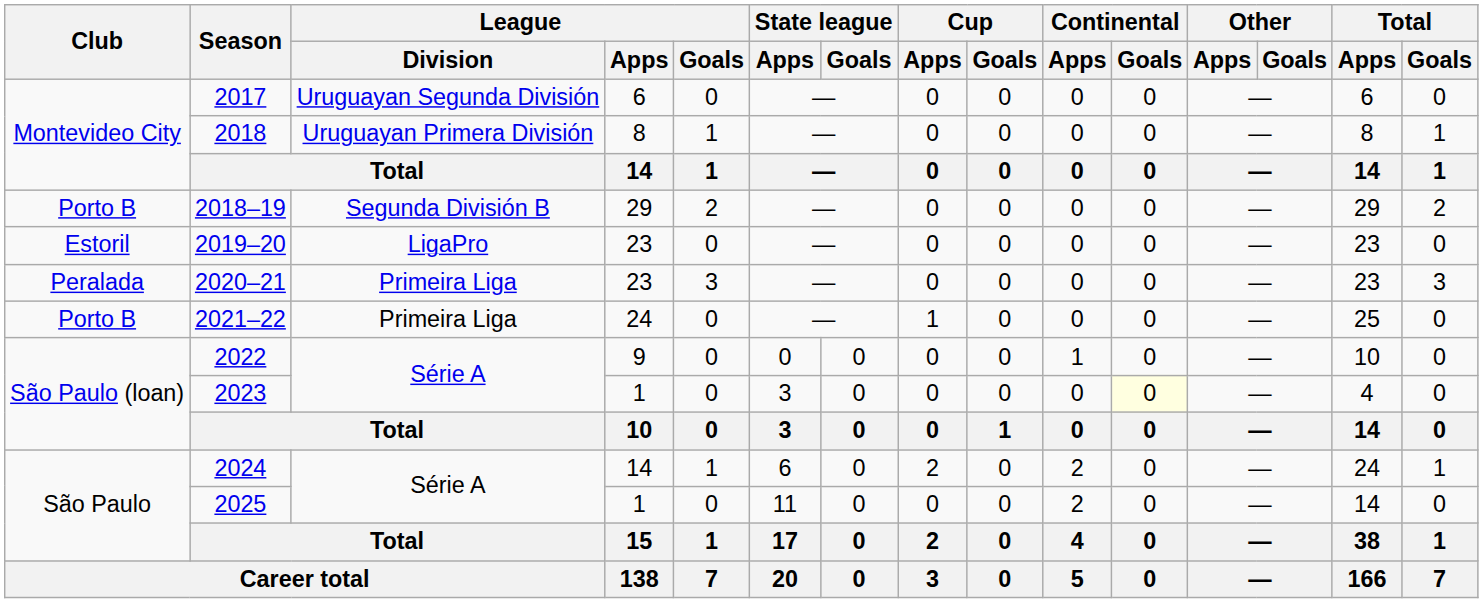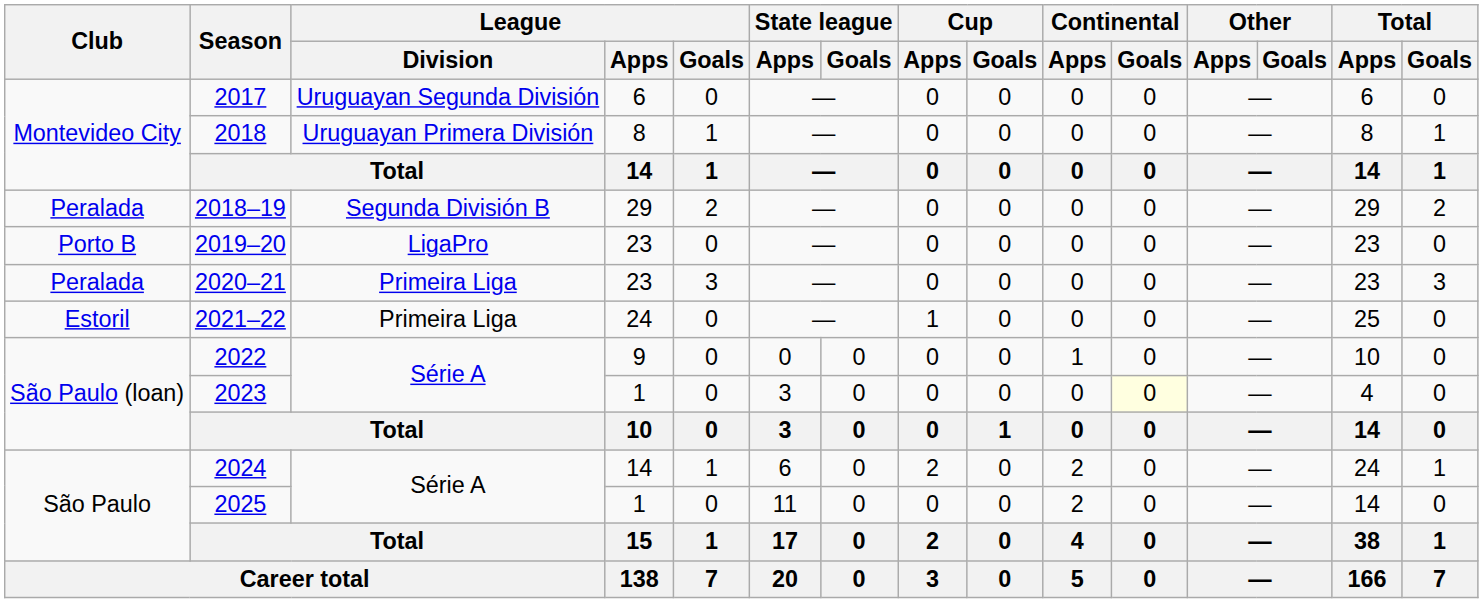2018–19 | Club: Porto B -> Peralada
2019–20 | Club: Estoril -> Porto B
2021–22 | Club: Porto B -> Estoril
